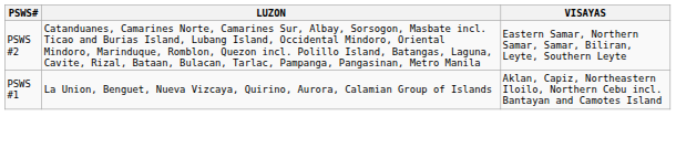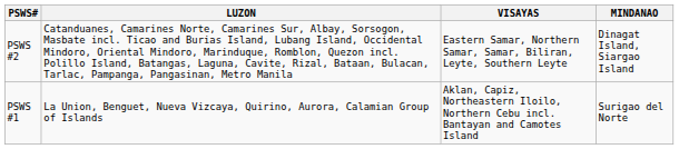+ column: MINDANAO | Dinagat Island, Siargao Island | Surigao del Norte
